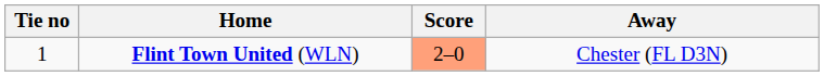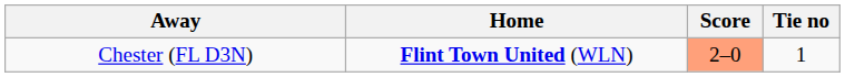columns swapped: Tie no <-> Away
